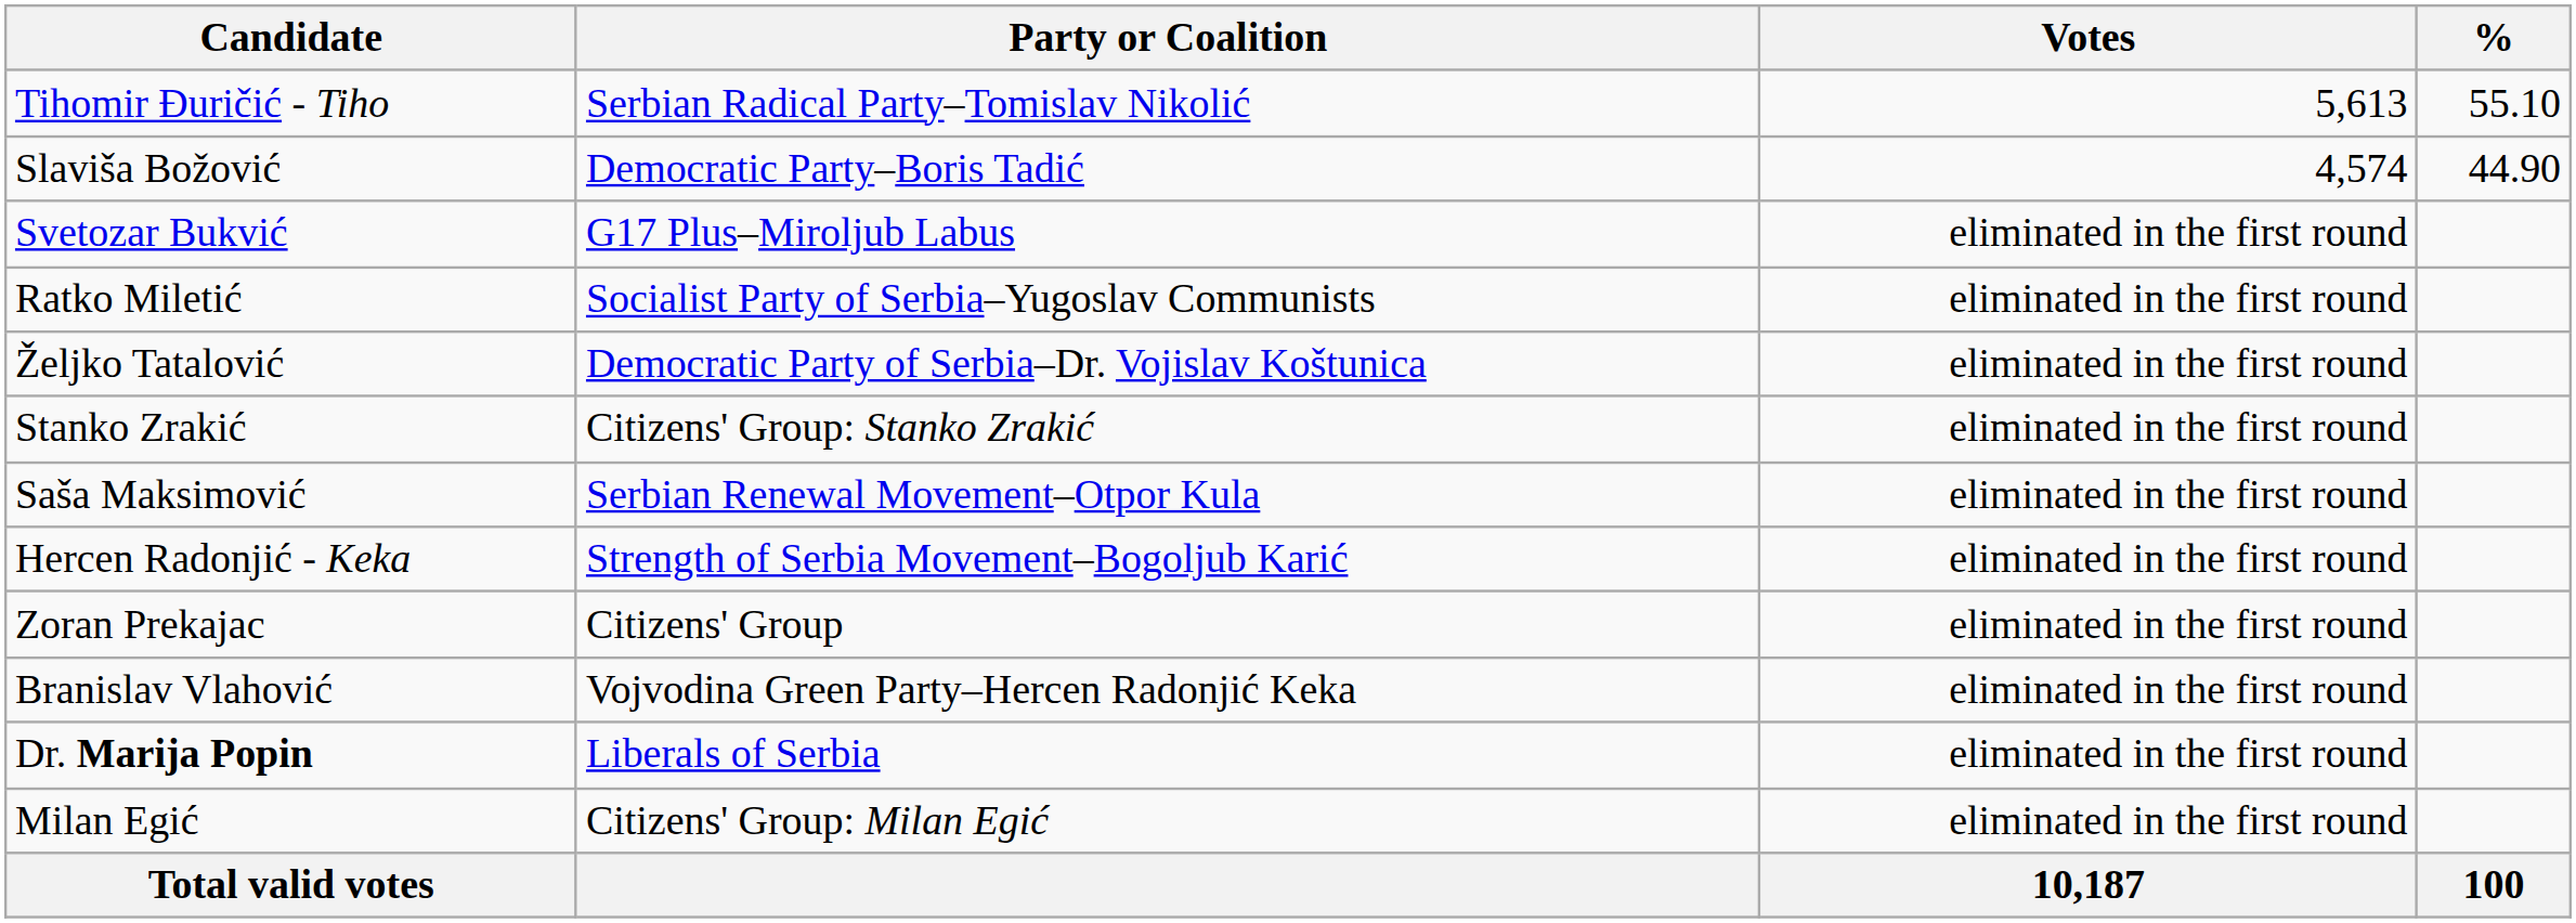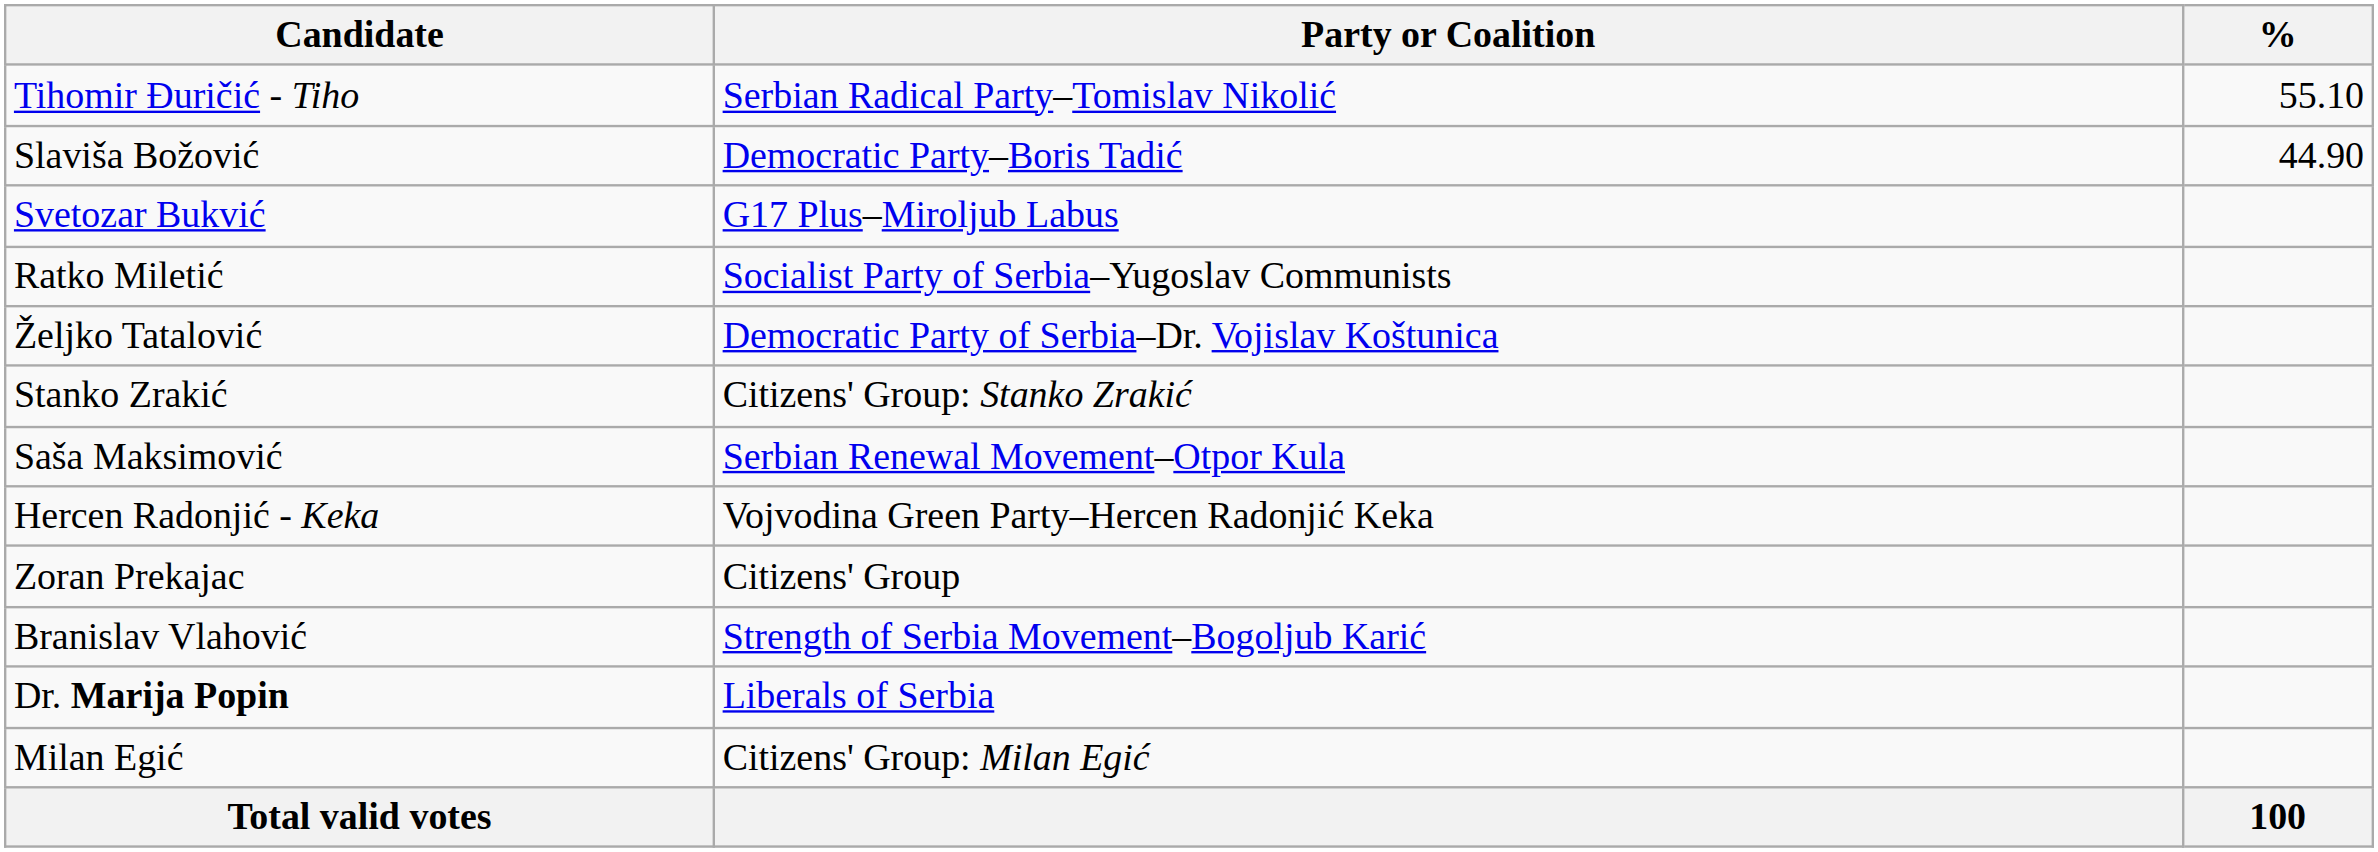- column: Votes | 5,613 | 4,574 | eliminated in the first round | eliminated in the first round | eliminated in the first round | eliminated in the first round | eliminated in the first round | eliminated in the first round | eliminated in the first round | eliminated in the first round | eliminated in the first round | eliminated in the first round | 10,187
Hercen Radonjić - Keka | Party or Coalition: Strength of Serbia Movement–Bogoljub Karić -> Vojvodina Green Party–Hercen Radonjić Keka
Branislav Vlahović | Party or Coalition: Vojvodina Green Party–Hercen Radonjić Keka -> Strength of Serbia Movement–Bogoljub Karić
